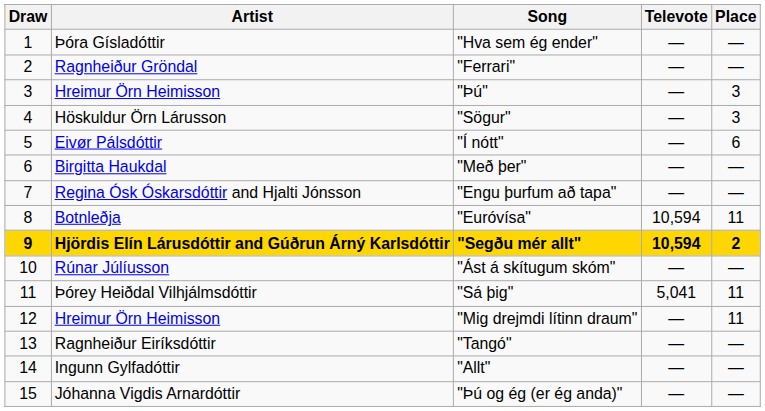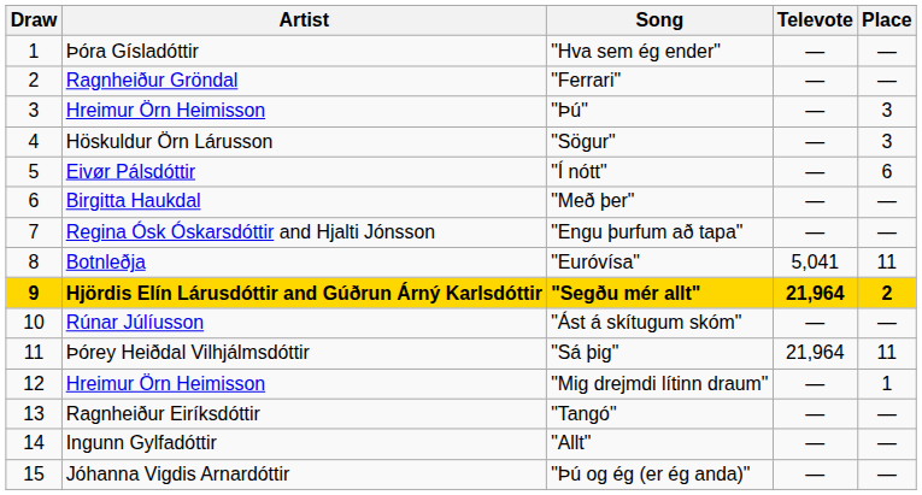"Euróvísa" | Televote: 10,594 -> 5,041
"Segðu mér allt" | Televote: 10,594 -> 21,964
"Sá þig" | Televote: 5,041 -> 21,964
"Mig drejmdi lítinn draum" | Place: 11 -> 1
